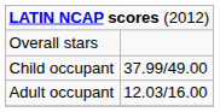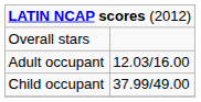rows swapped: Adult occupant <-> Child occupant
